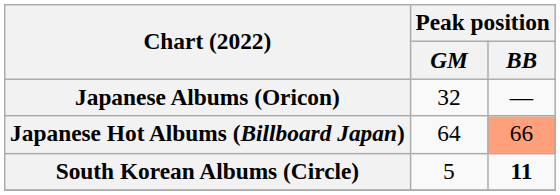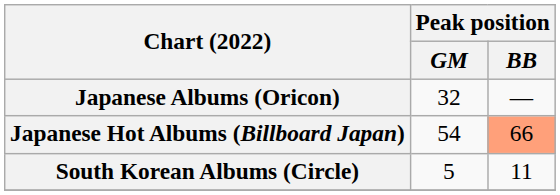Japanese Hot Albums (Billboard Japan) | Peak position / GM: 64 -> 54
South Korean Albums (Circle) | Peak position / BB: bold -> normal
